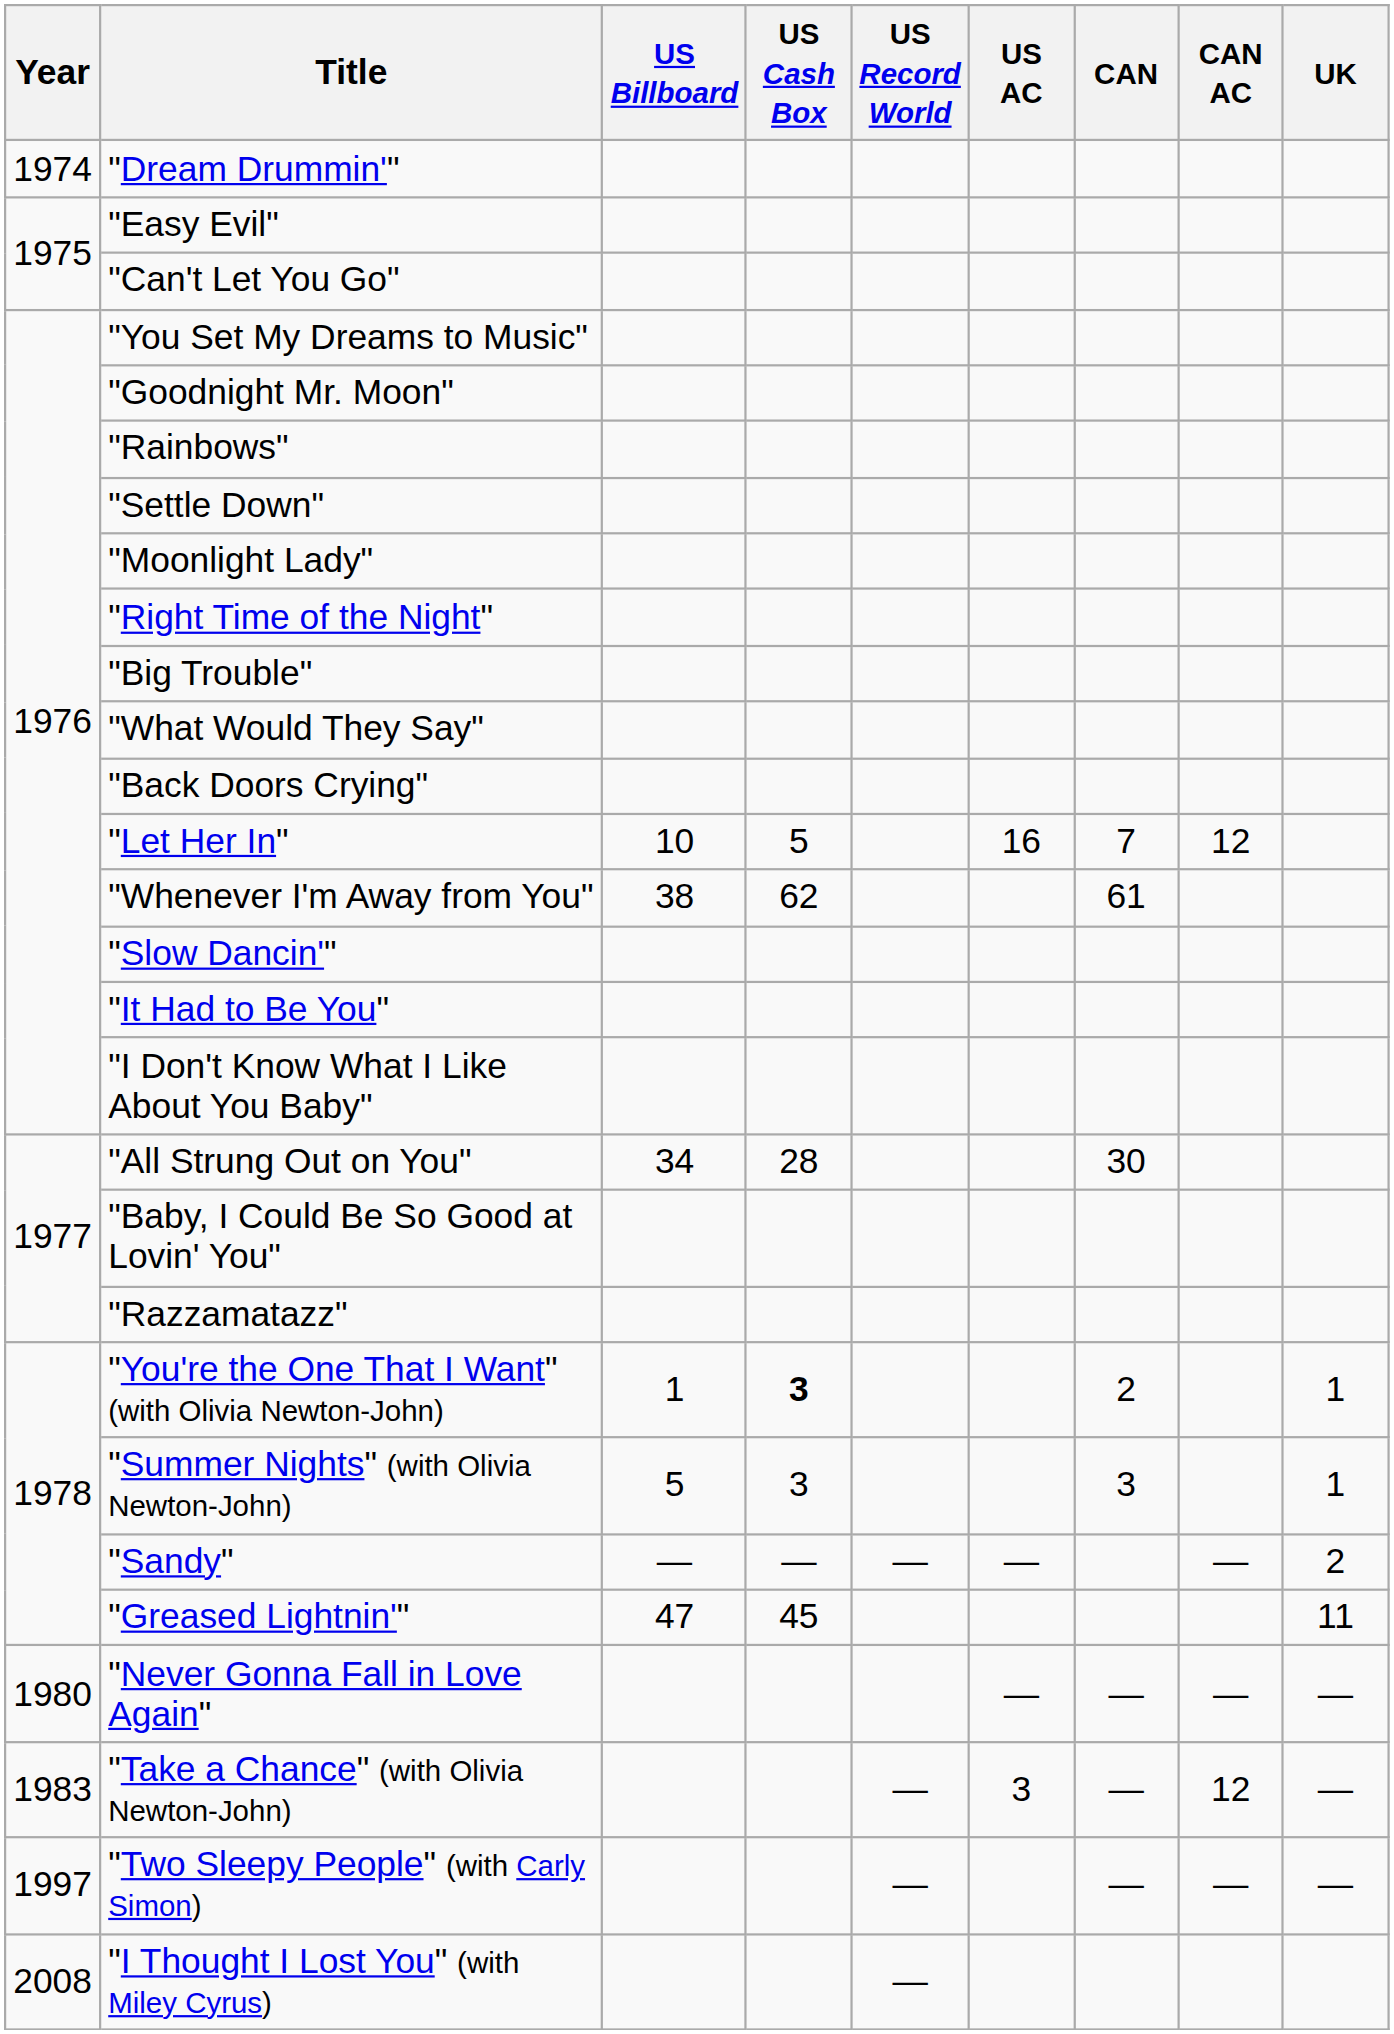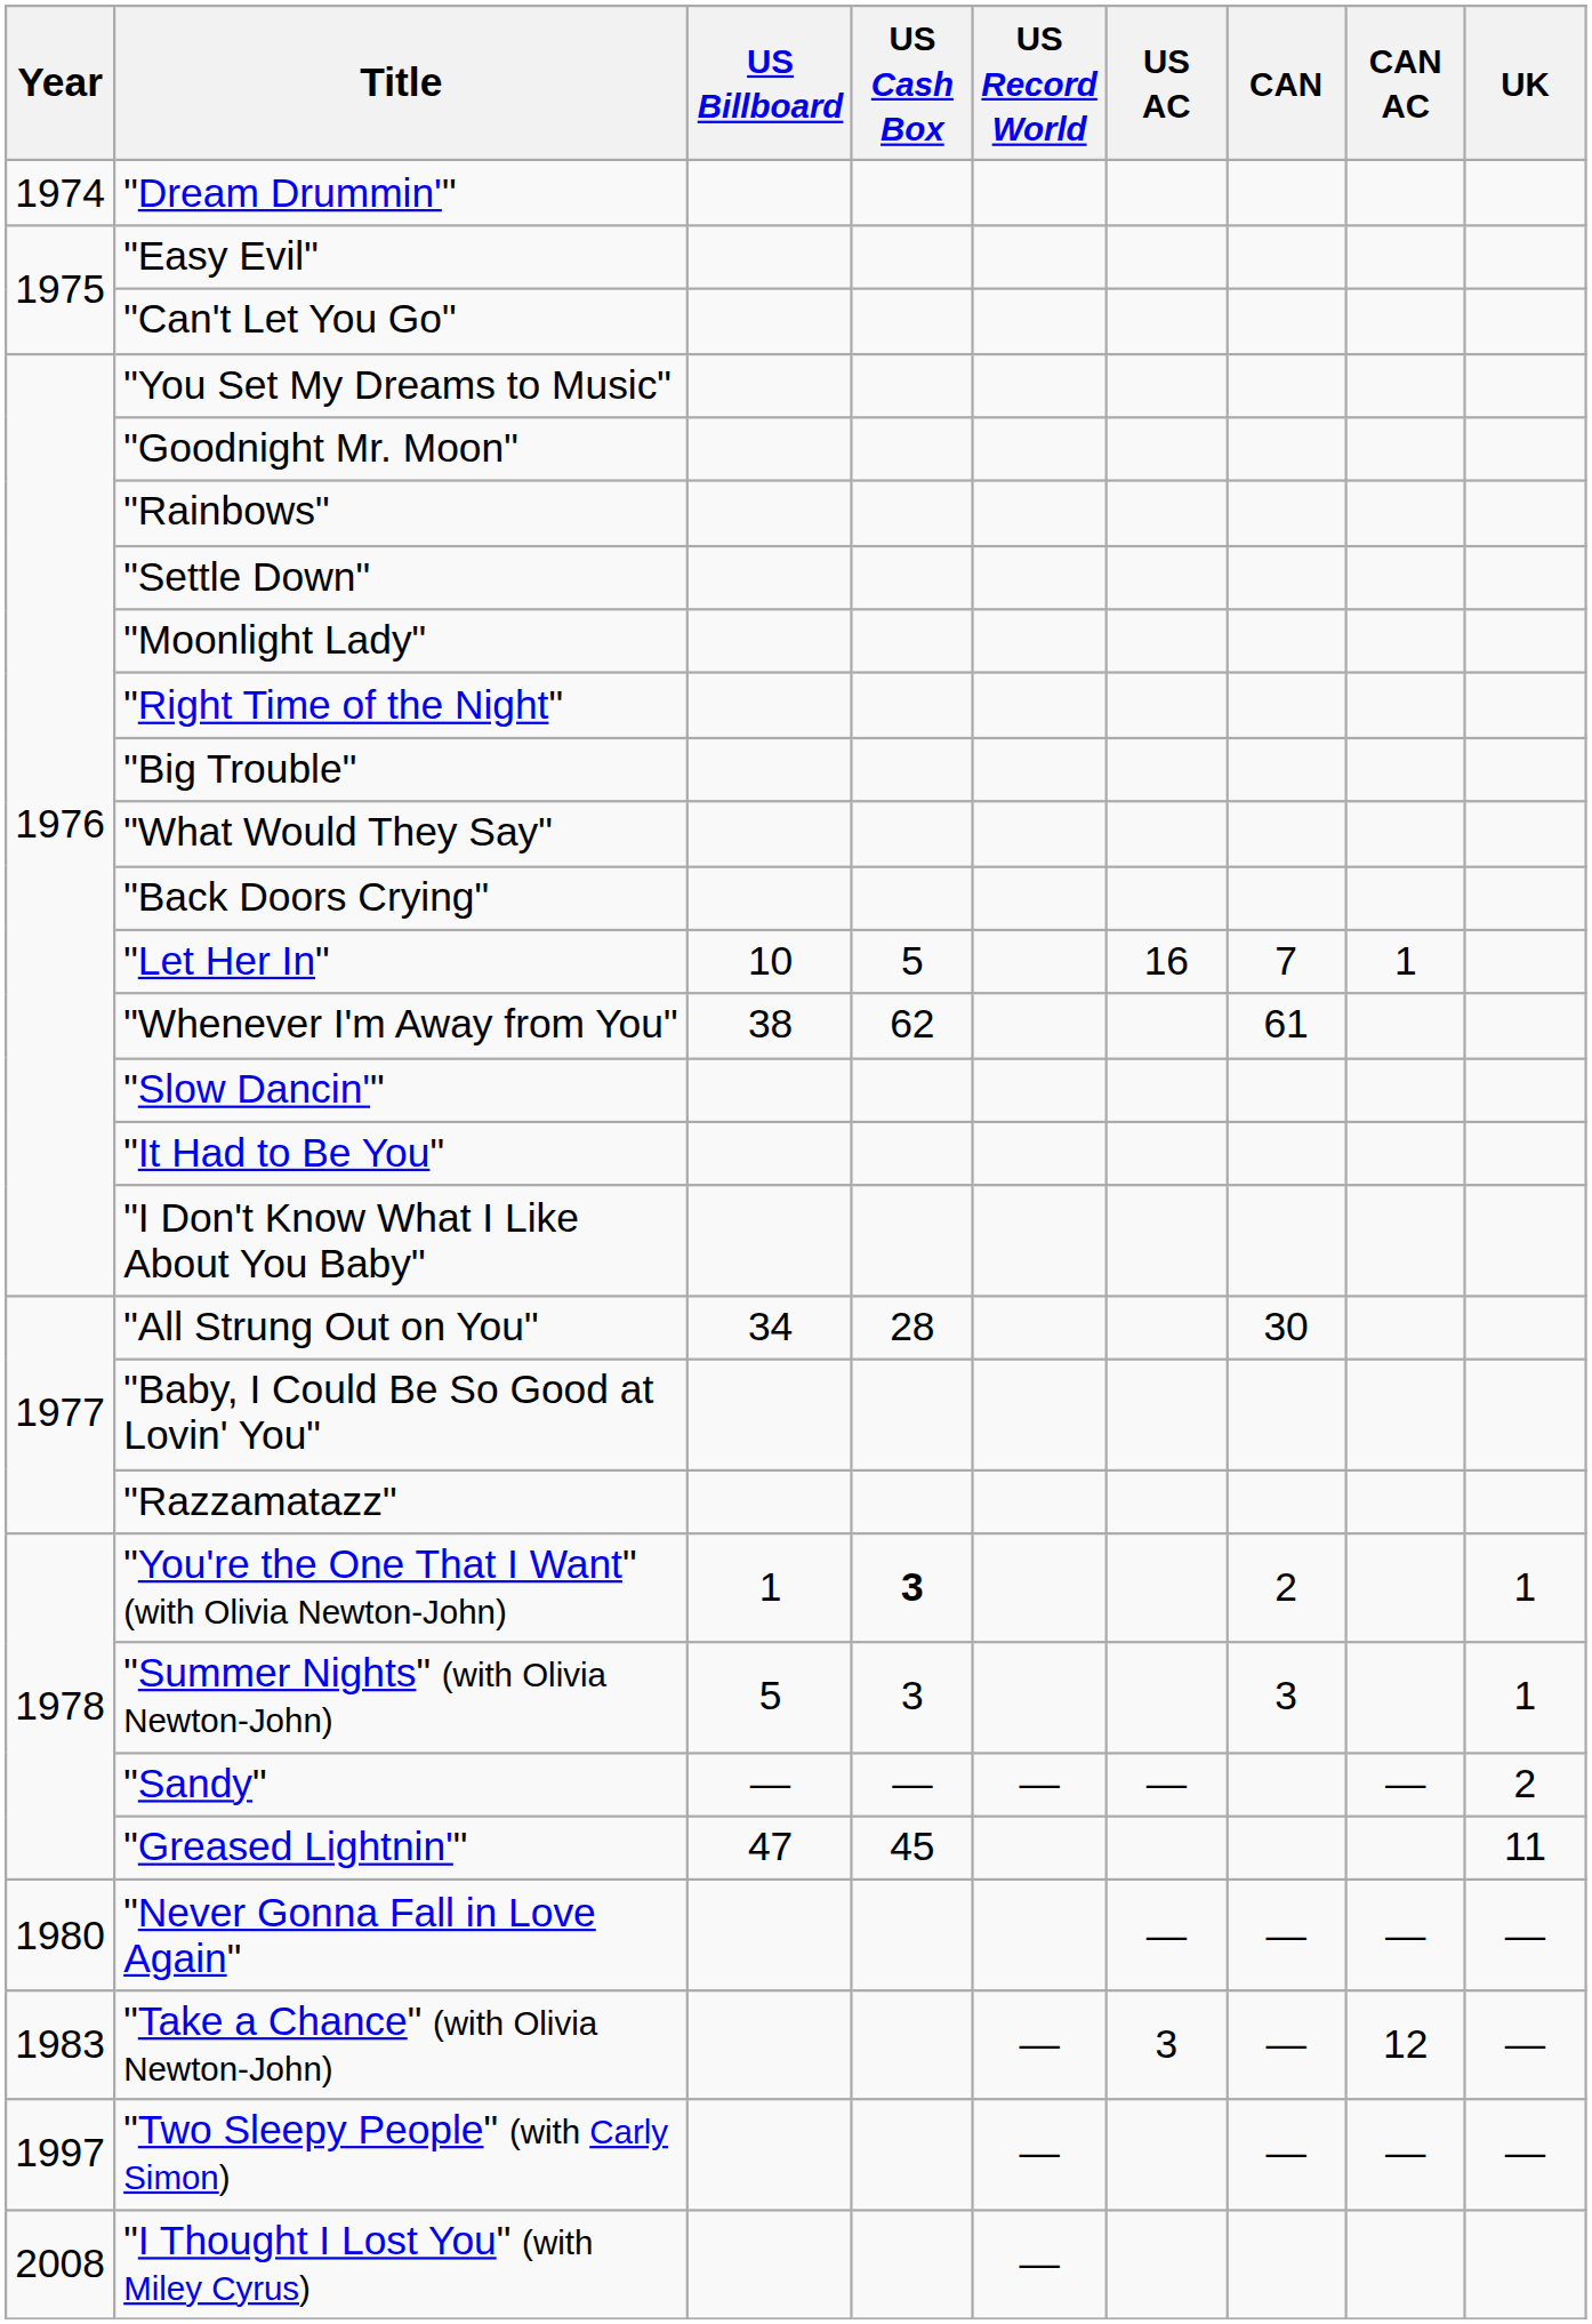"Let Her In" | CAN AC: 12 -> 1
